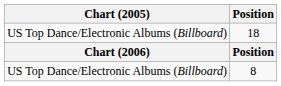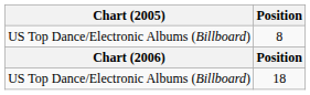rows swapped: 18 <-> 8
